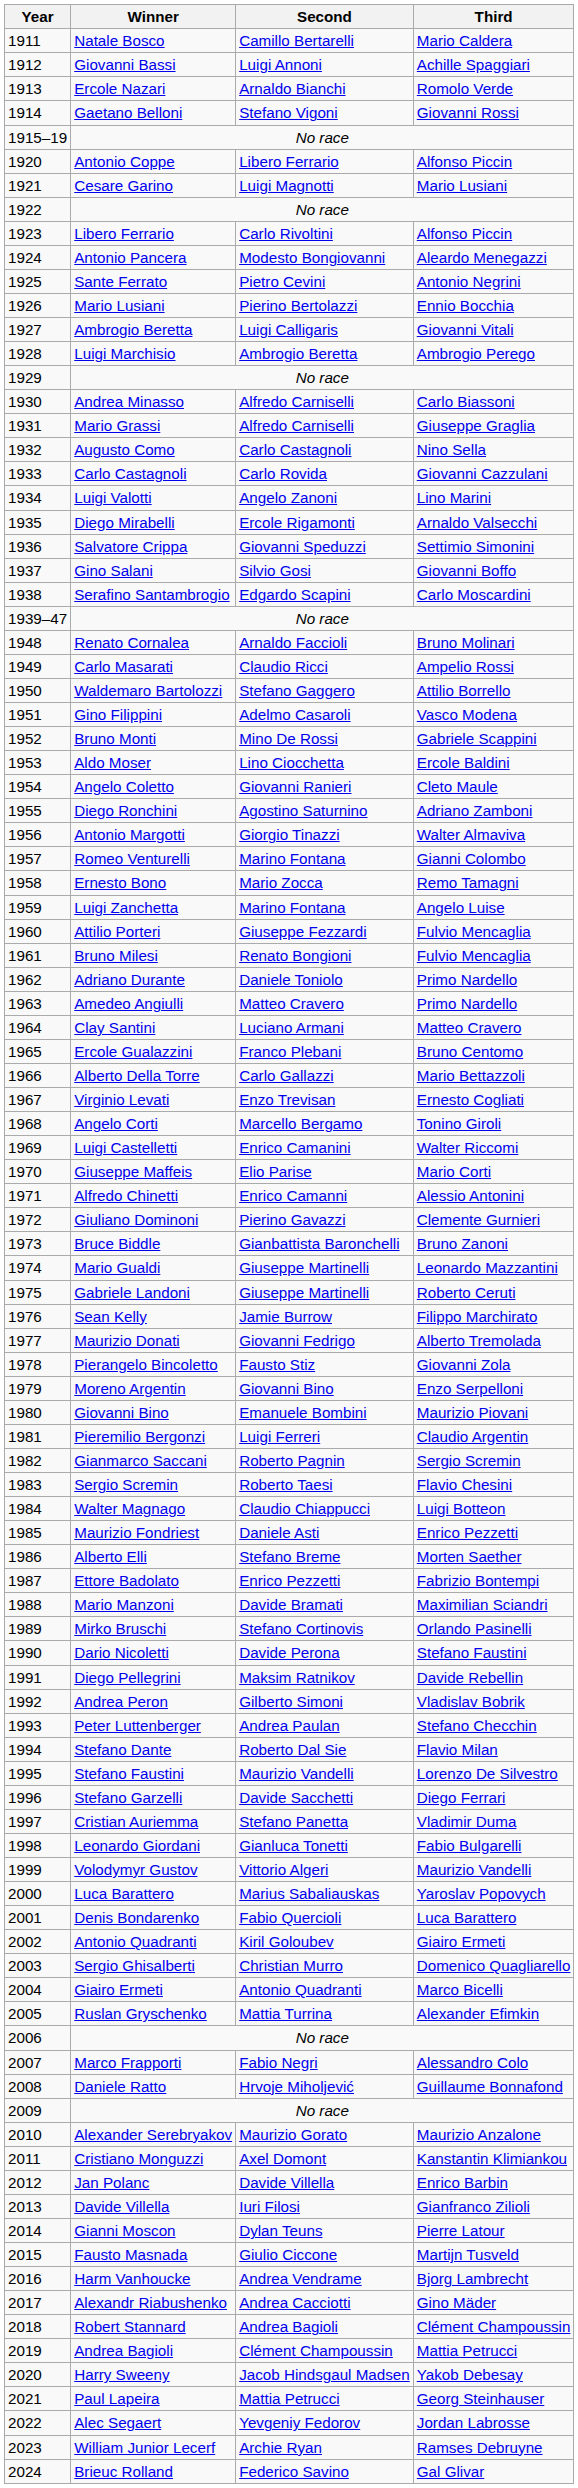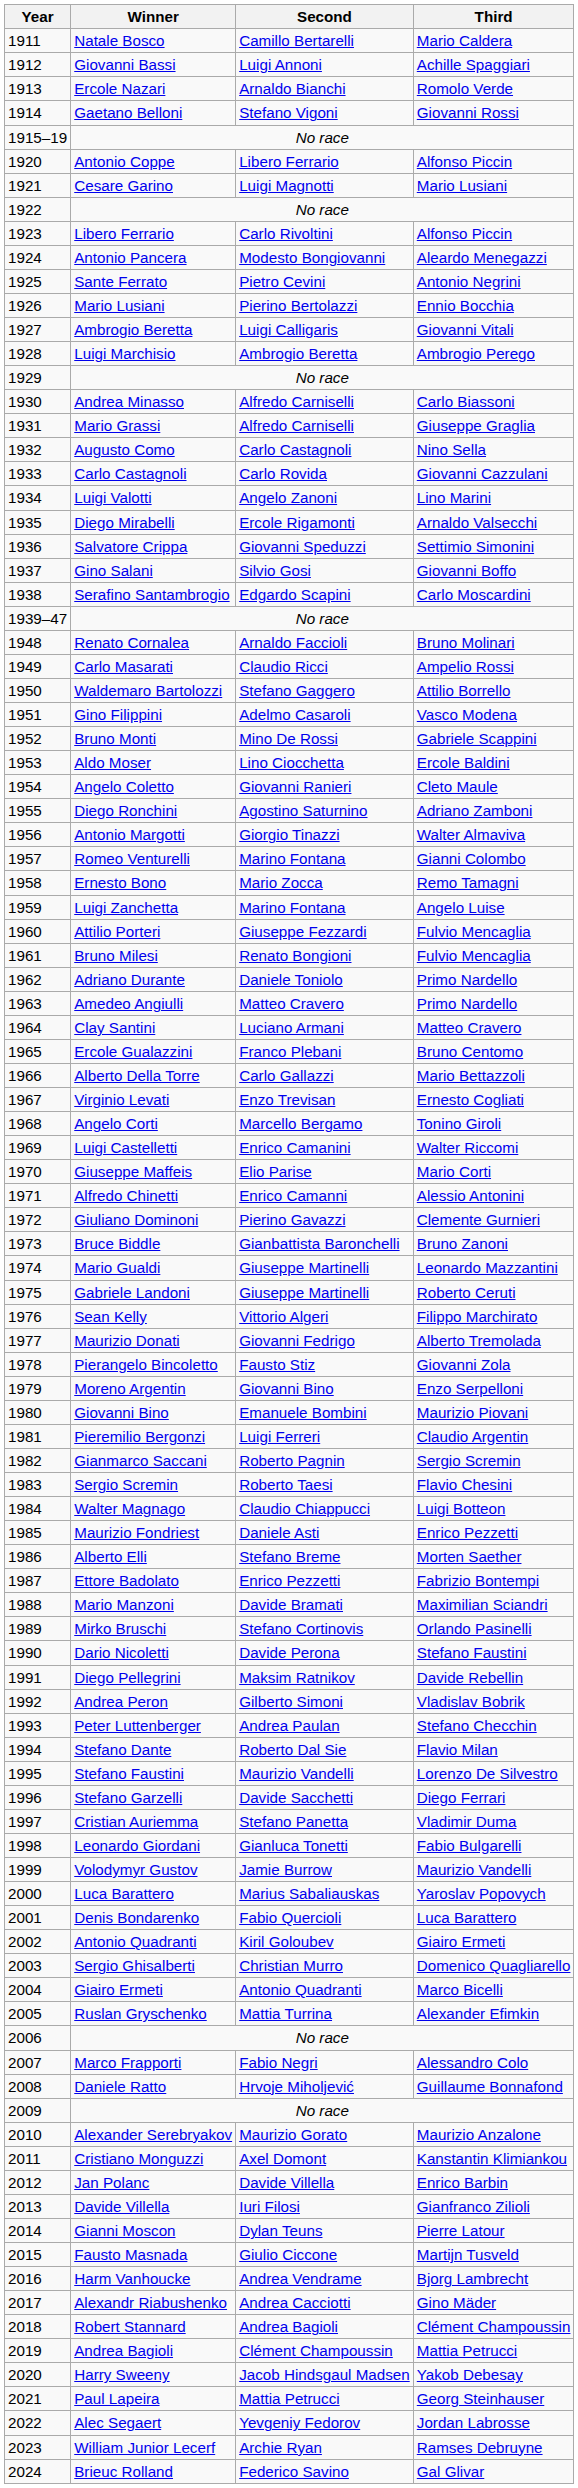Sean Kelly | Second: Jamie Burrow -> Vittorio Algeri
Volodymyr Gustov | Second: Vittorio Algeri -> Jamie Burrow
